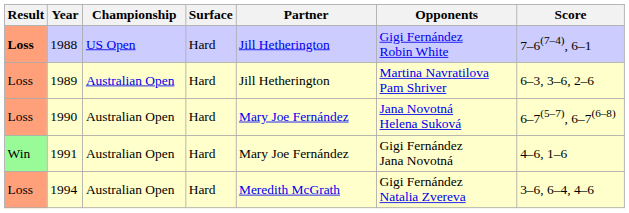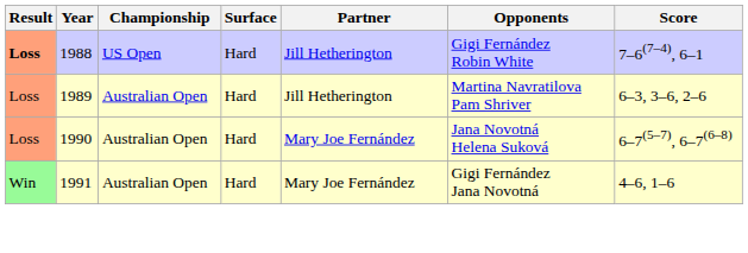- row: Loss | 1994 | Australian Open | Hard | Meredith McGrath | Gigi Fernández Natalia Zvereva | 3–6, 6–4, 4–6
